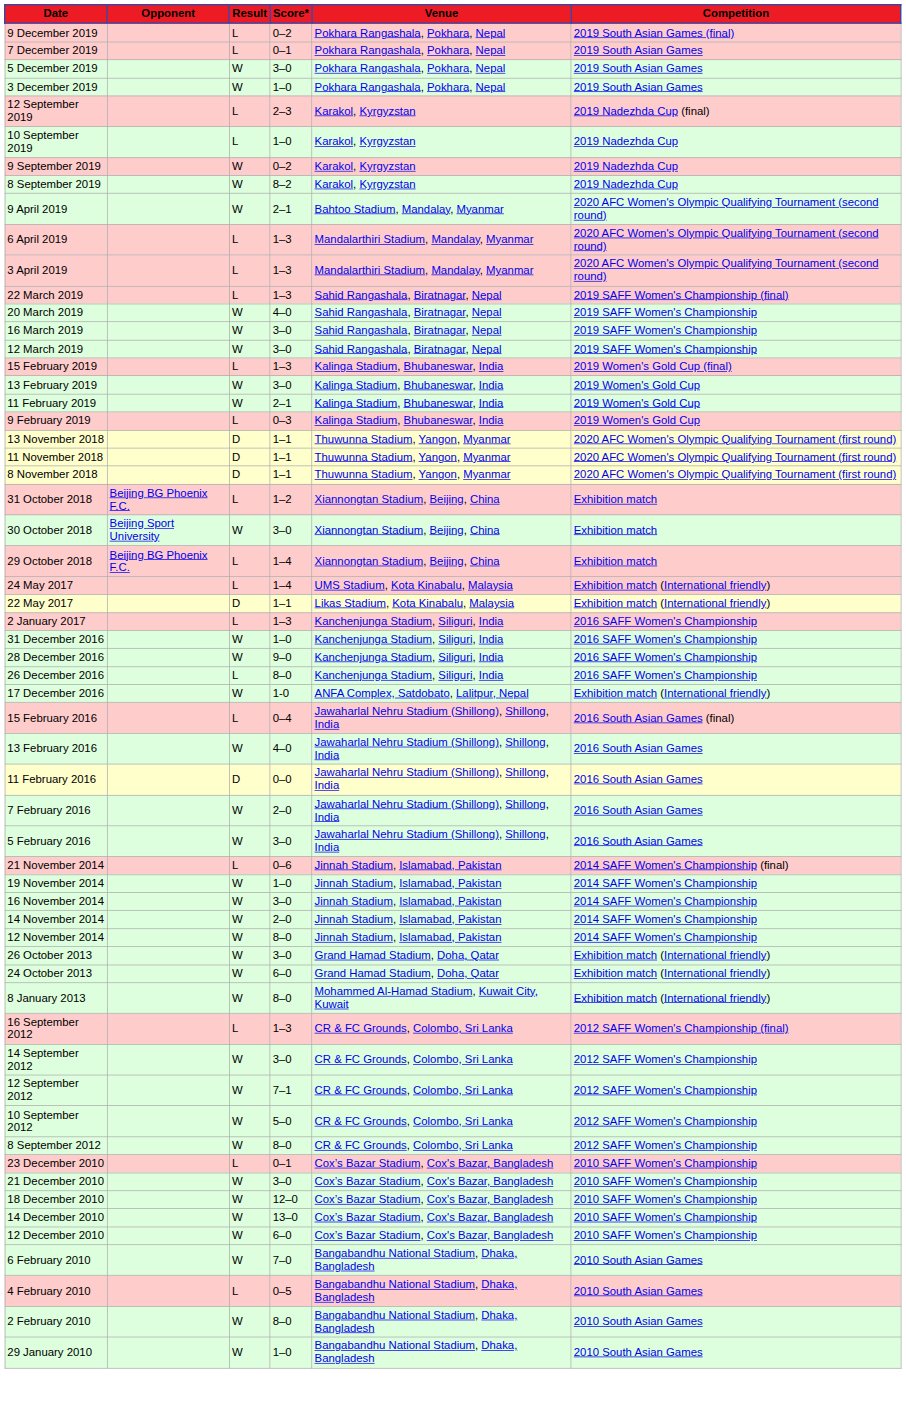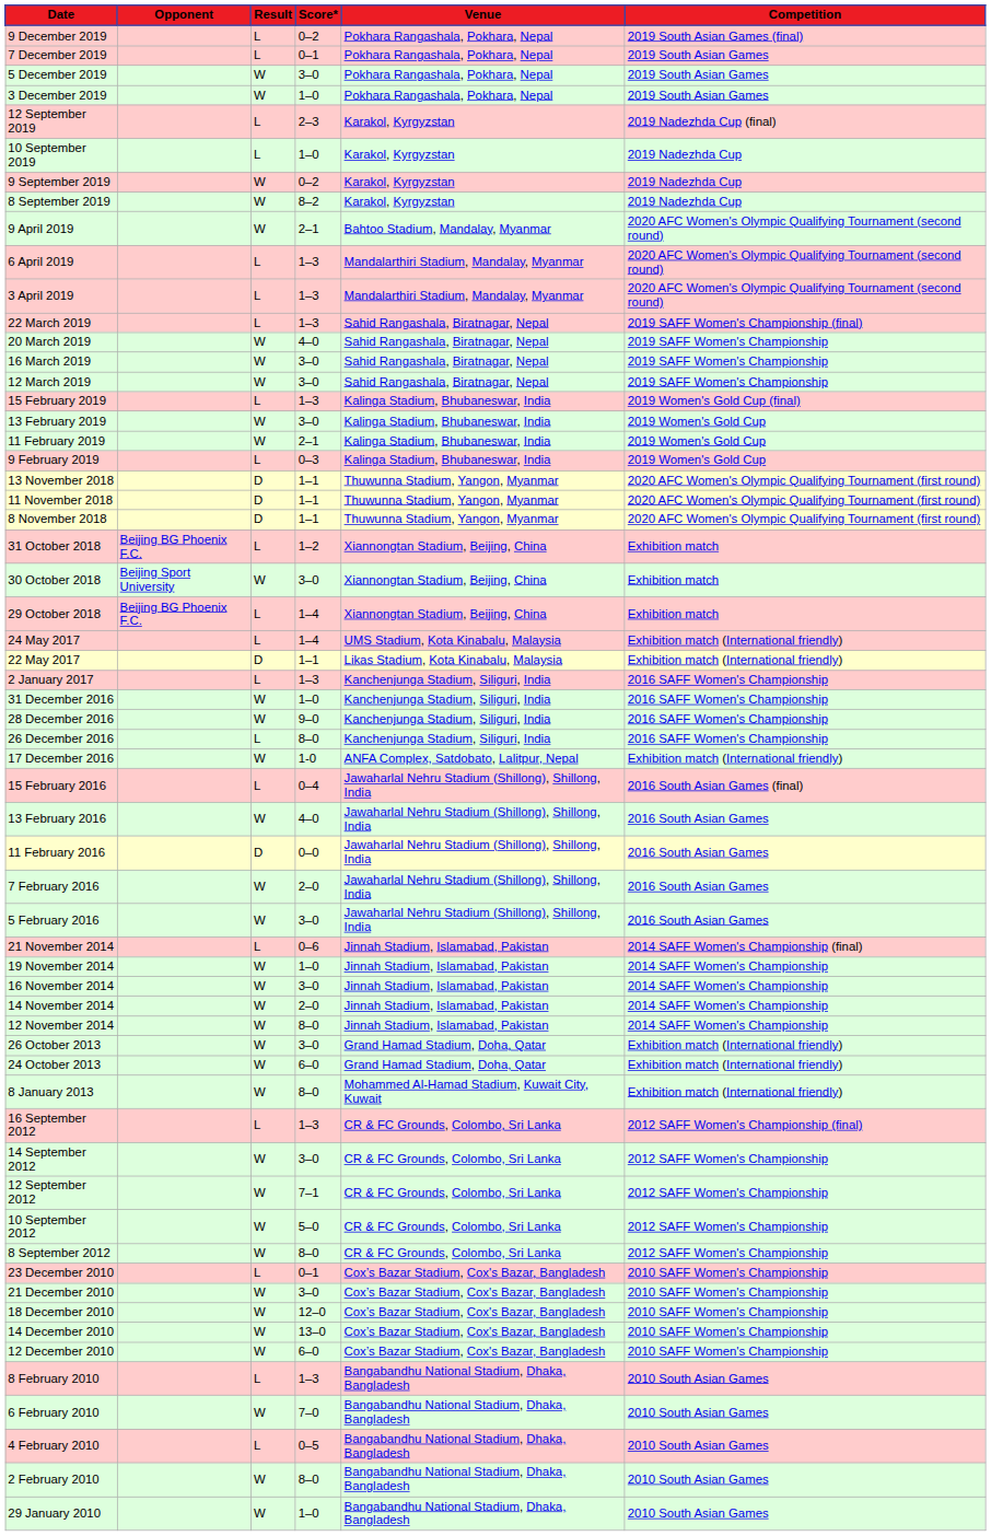+ row: 8 February 2010 | L | 1–3 | Bangabandhu National Stadium, Dhaka, Bangladesh | 2010 South Asian Games
